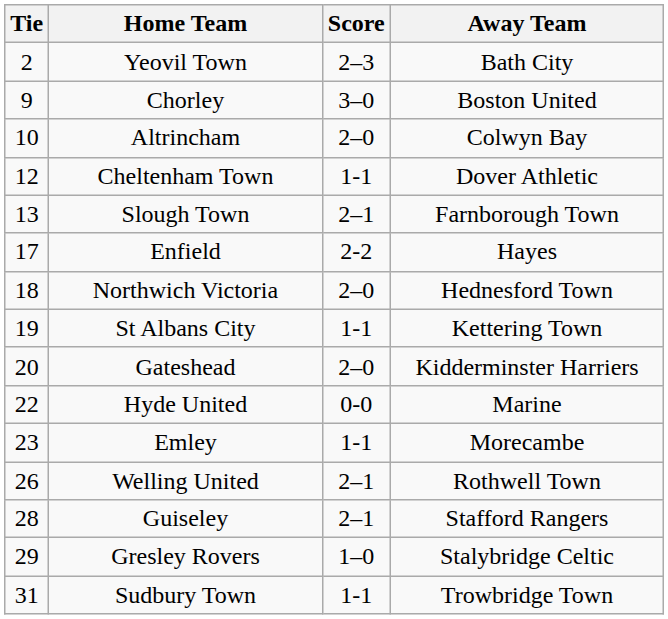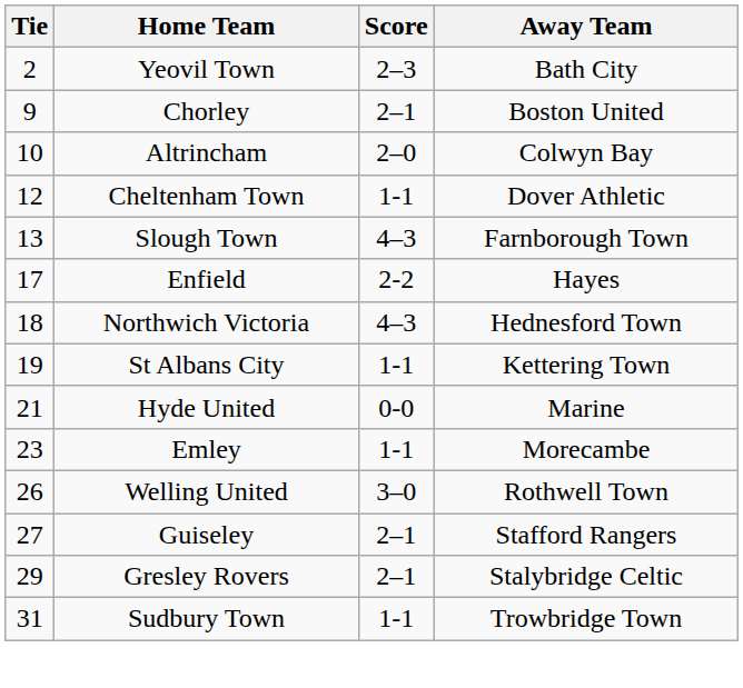Chorley | Score: 3–0 -> 2–1
Slough Town | Score: 2–1 -> 4–3
Northwich Victoria | Score: 2–0 -> 4–3
- row: 20 | Gateshead | 2–0 | Kidderminster Harriers
Hyde United | Tie: 22 -> 21
Welling United | Score: 2–1 -> 3–0
Guiseley | Tie: 28 -> 27
Gresley Rovers | Score: 1–0 -> 2–1
